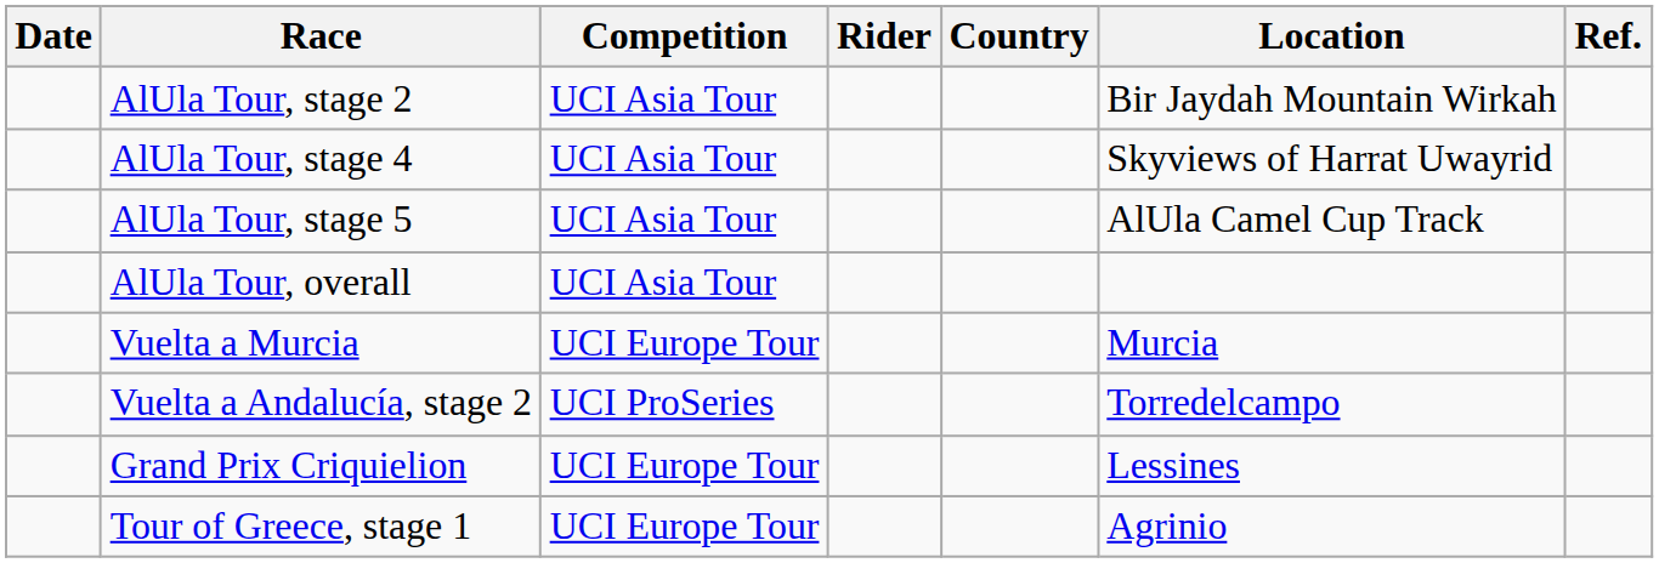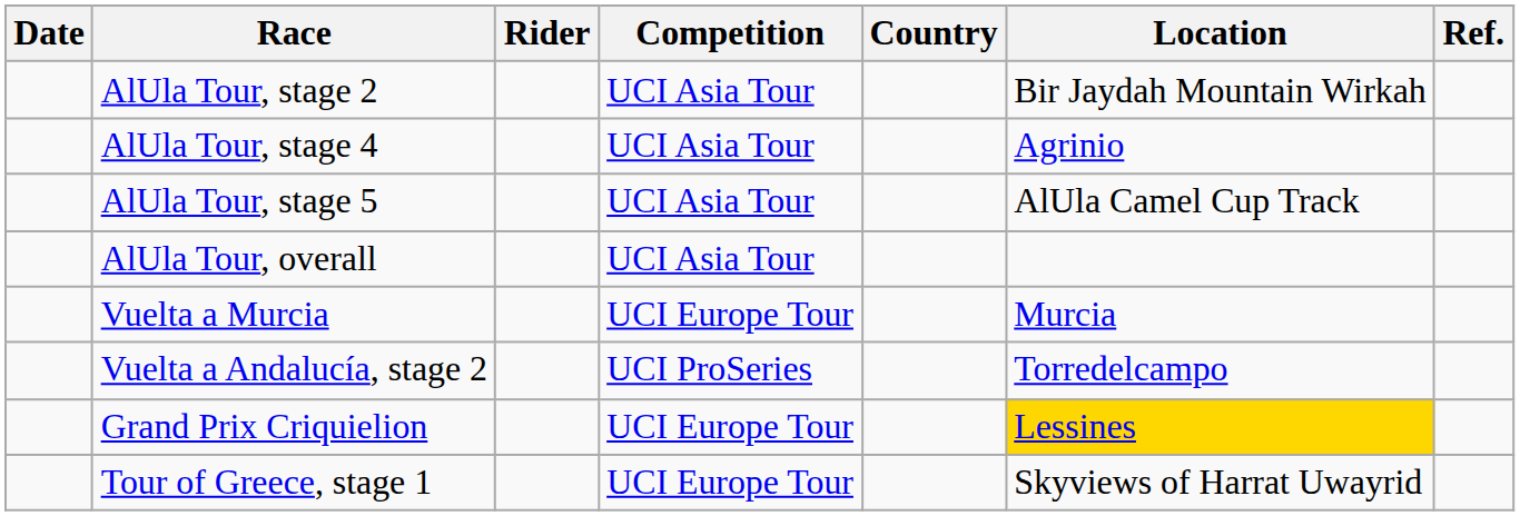columns swapped: Competition <-> Rider
AlUla Tour, stage 4 | Location: Skyviews of Harrat Uwayrid -> Agrinio
Grand Prix Criquielion | Location: no background -> gold background
Tour of Greece, stage 1 | Location: Agrinio -> Skyviews of Harrat Uwayrid
